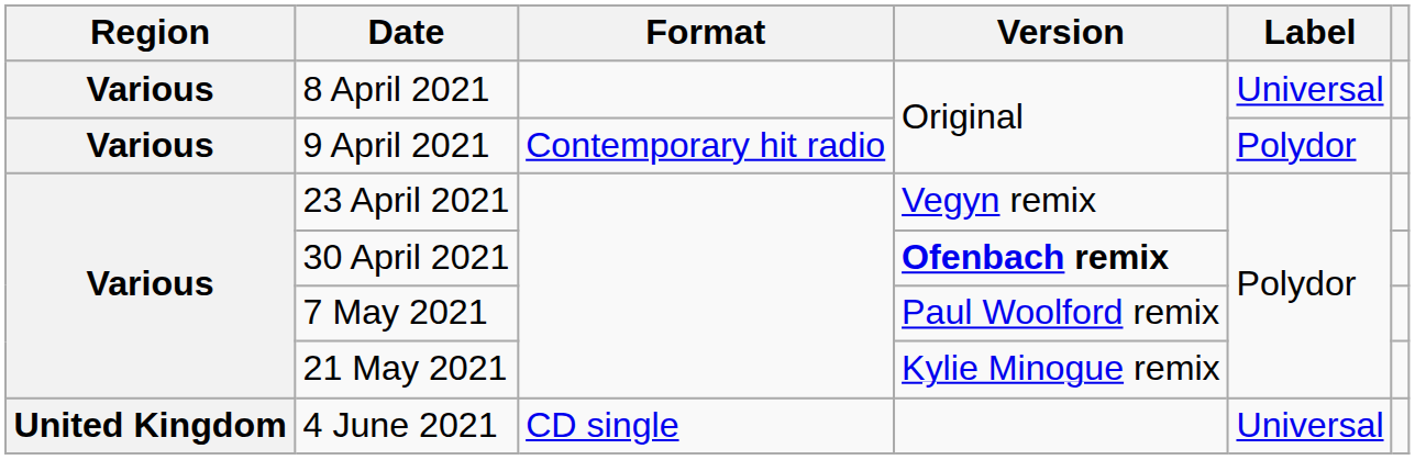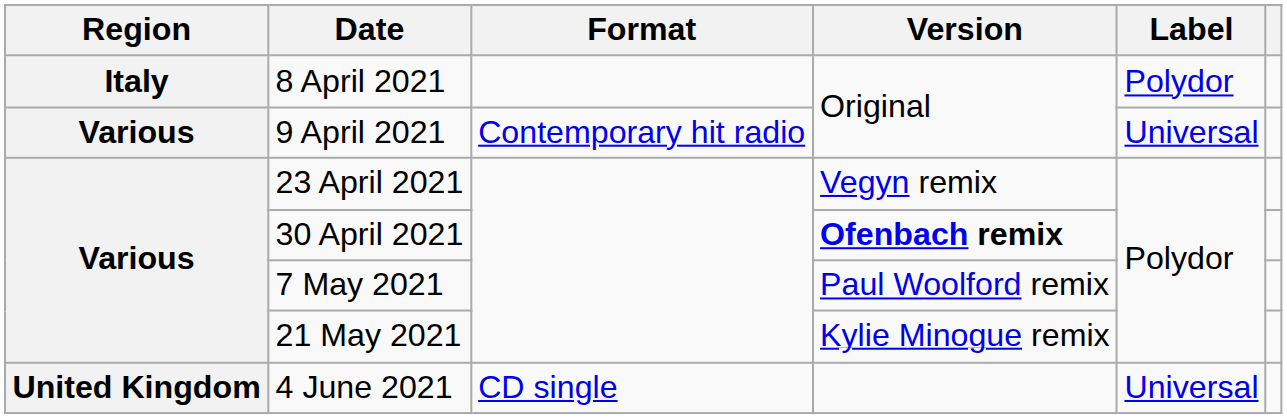8 April 2021 | Region: Various -> Italy
8 April 2021 | Label: Universal -> Polydor
9 April 2021 | Label: Polydor -> Universal
